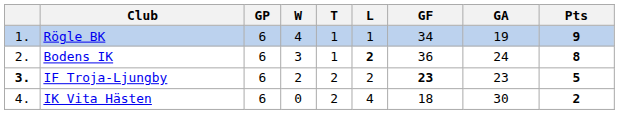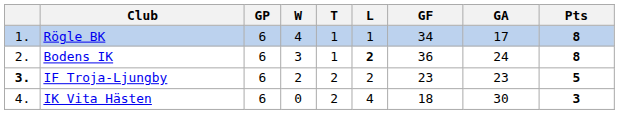Rögle BK | GA: 19 -> 17
Rögle BK | Pts: 9 -> 8
IF Troja-Ljungby | GF: bold -> normal
IK Vita Hästen | Pts: 2 -> 3
